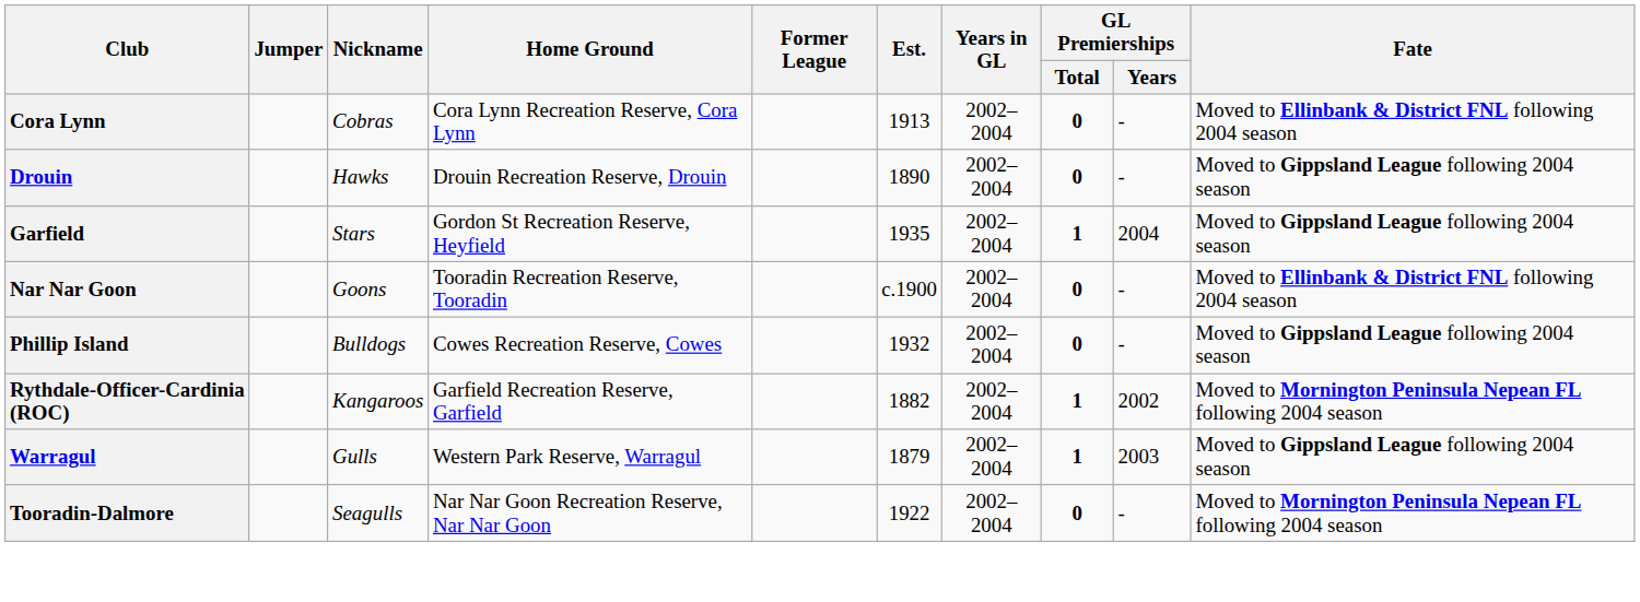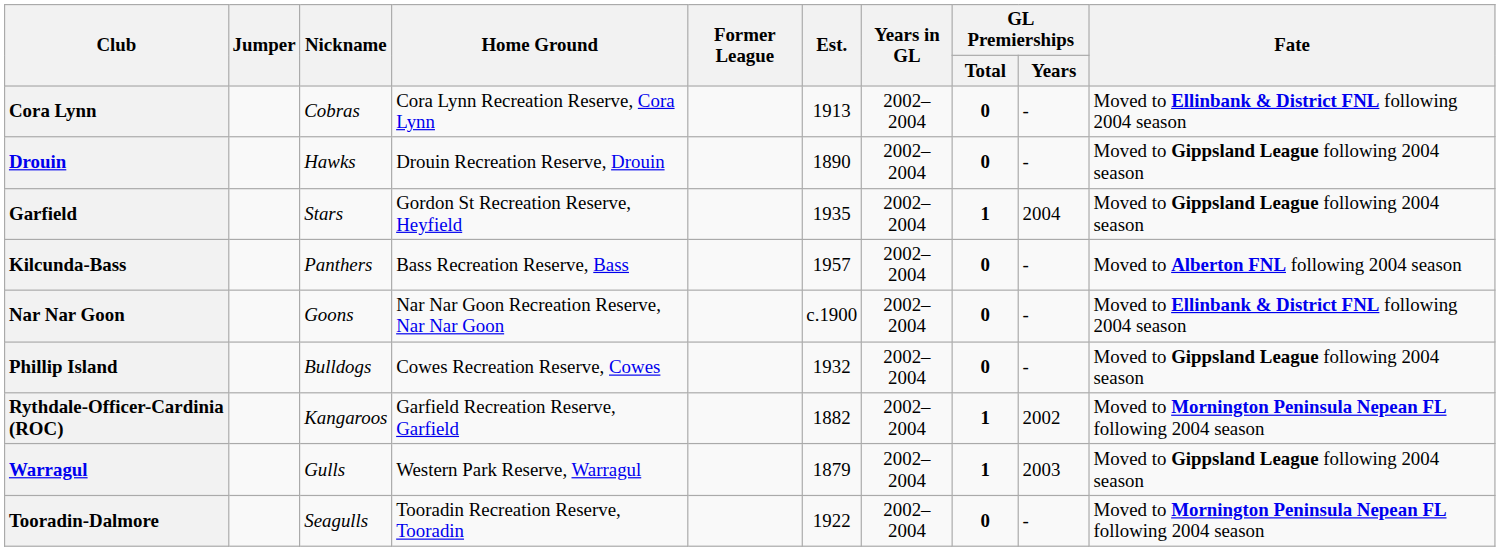+ row: Kilcunda-Bass | Panthers | Bass Recreation Reserve, Bass | 1957 | 2002–2004 | 0 | - | Moved to Alberton FNL following 2004 season
Nar Nar Goon | Home Ground: Tooradin Recreation Reserve, Tooradin -> Nar Nar Goon Recreation Reserve, Nar Nar Goon
Tooradin-Dalmore | Home Ground: Nar Nar Goon Recreation Reserve, Nar Nar Goon -> Tooradin Recreation Reserve, Tooradin
